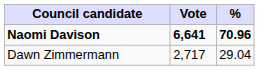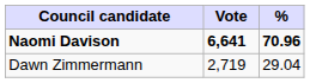Dawn Zimmermann | Vote: 2,717 -> 2,719
